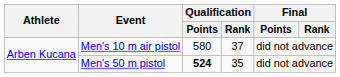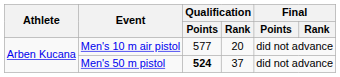Men's 10 m air pistol | Qualification / Points: 580 -> 577
Men's 10 m air pistol | Qualification / Rank: 37 -> 20
Men's 50 m pistol | Qualification / Rank: 35 -> 37
